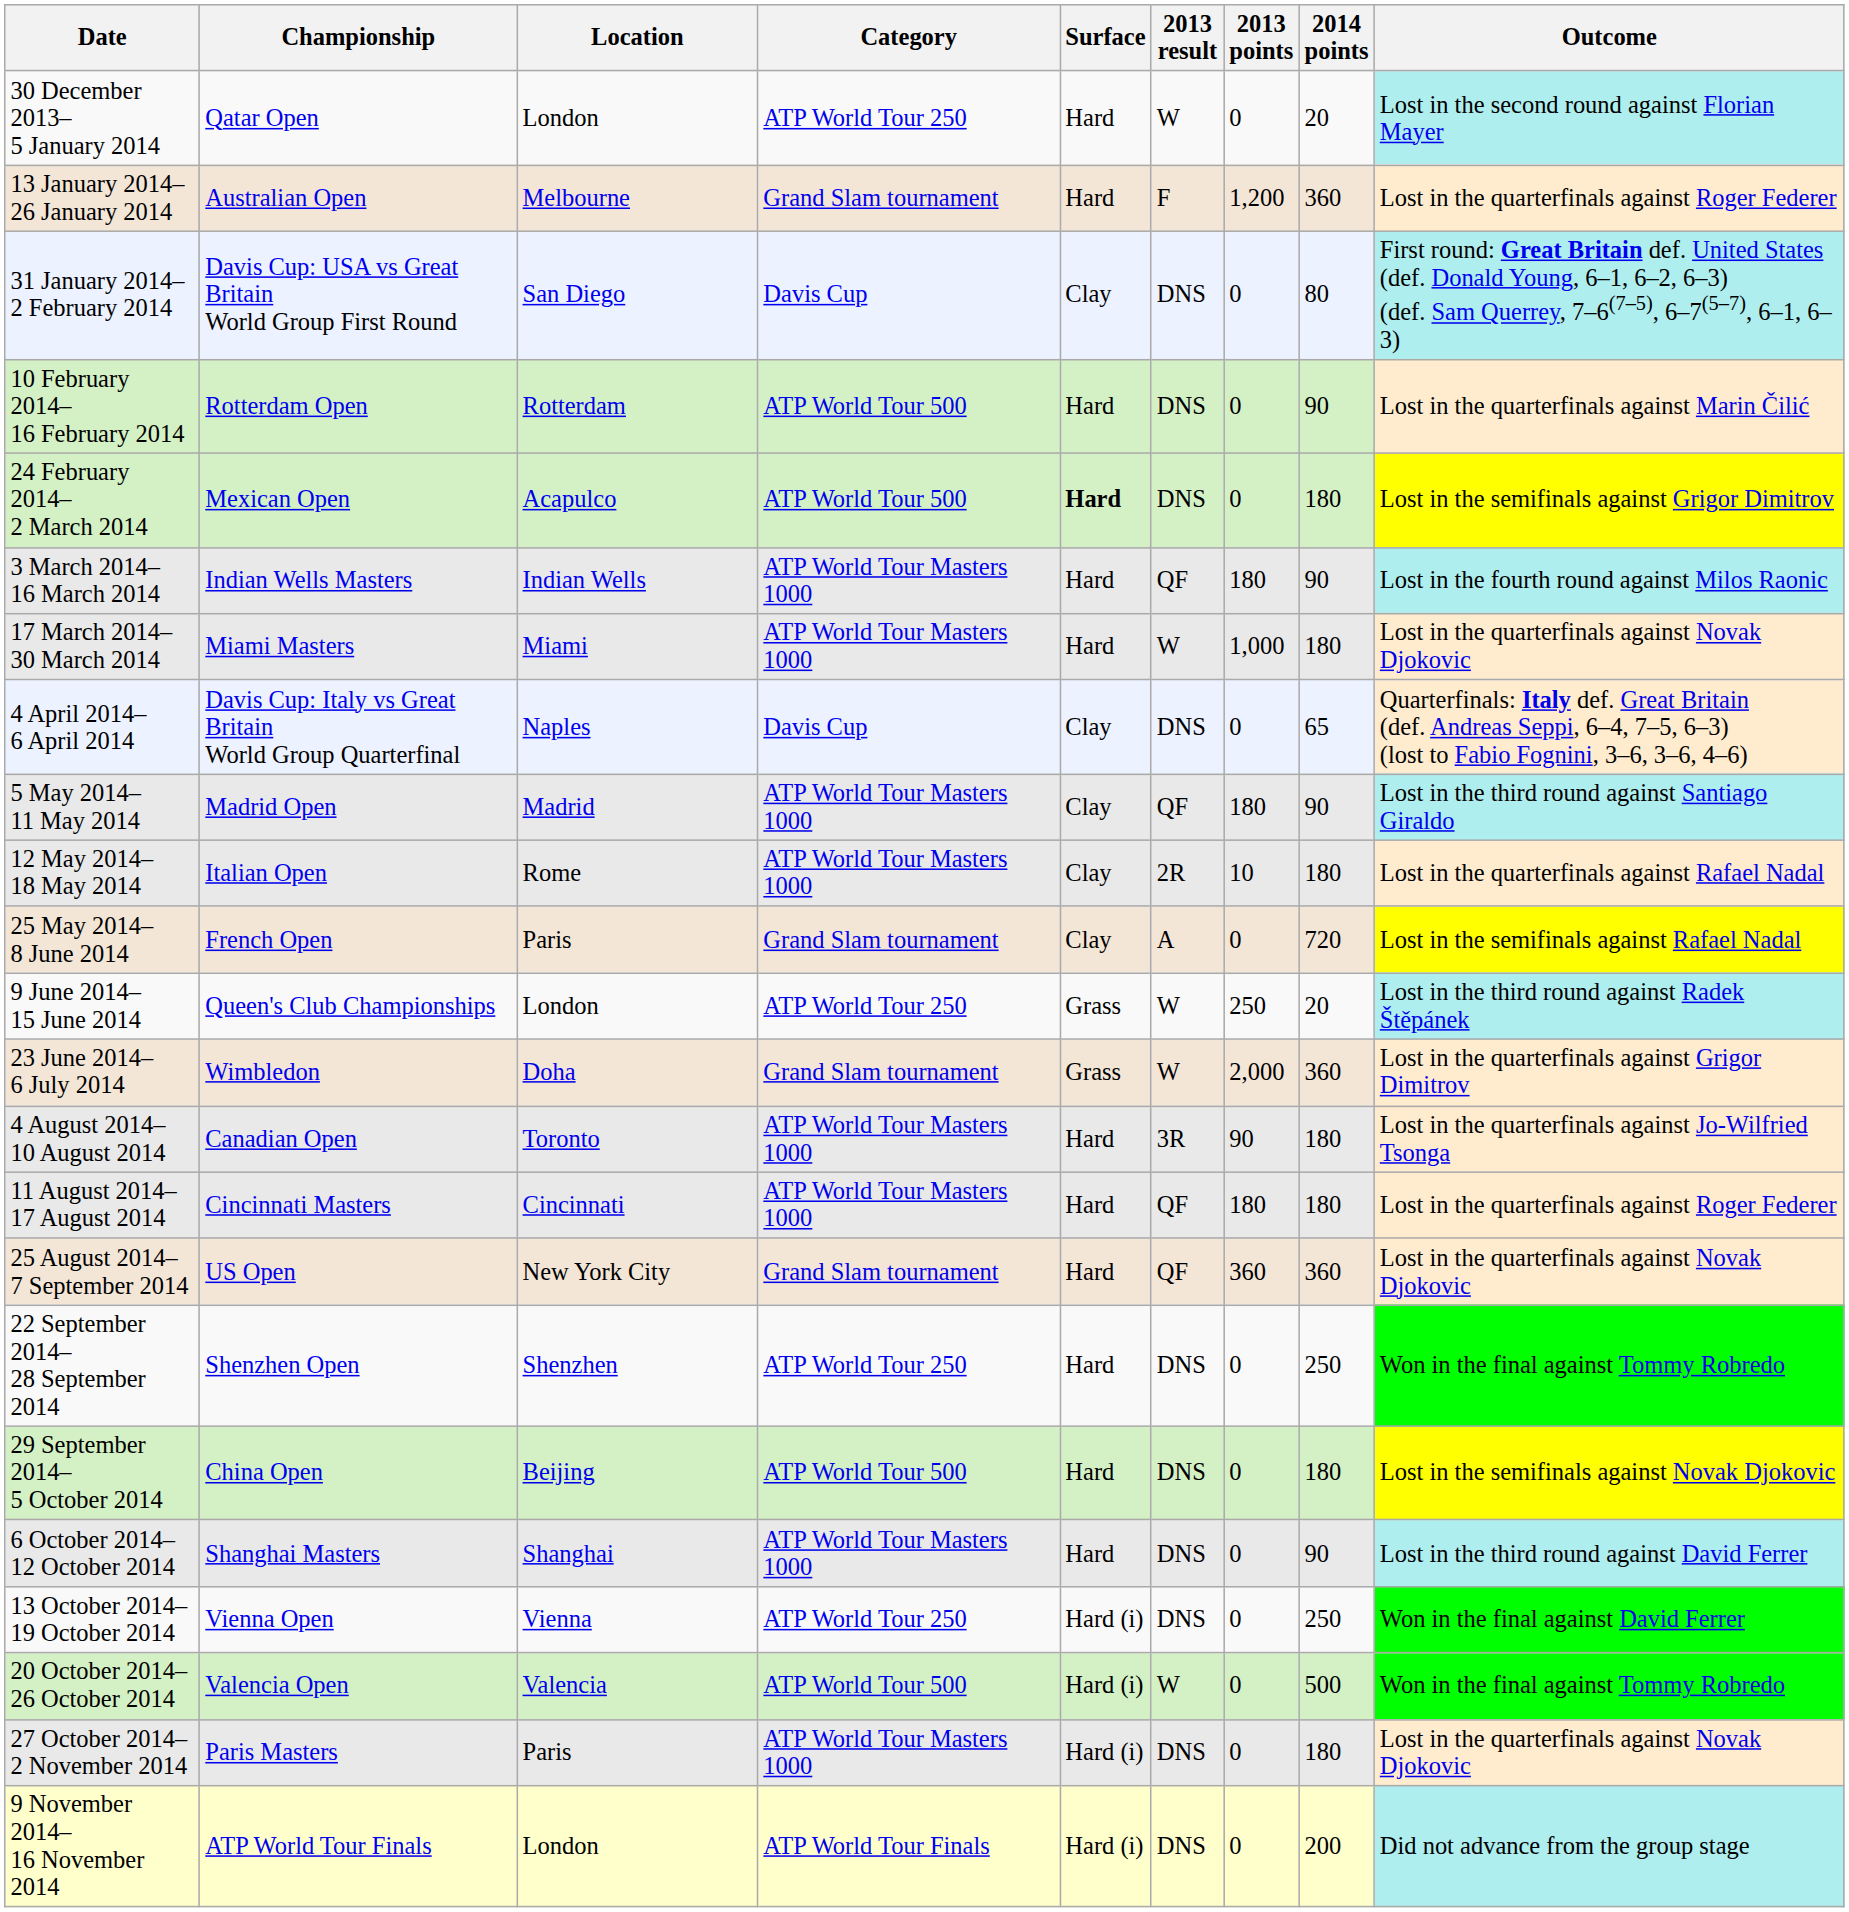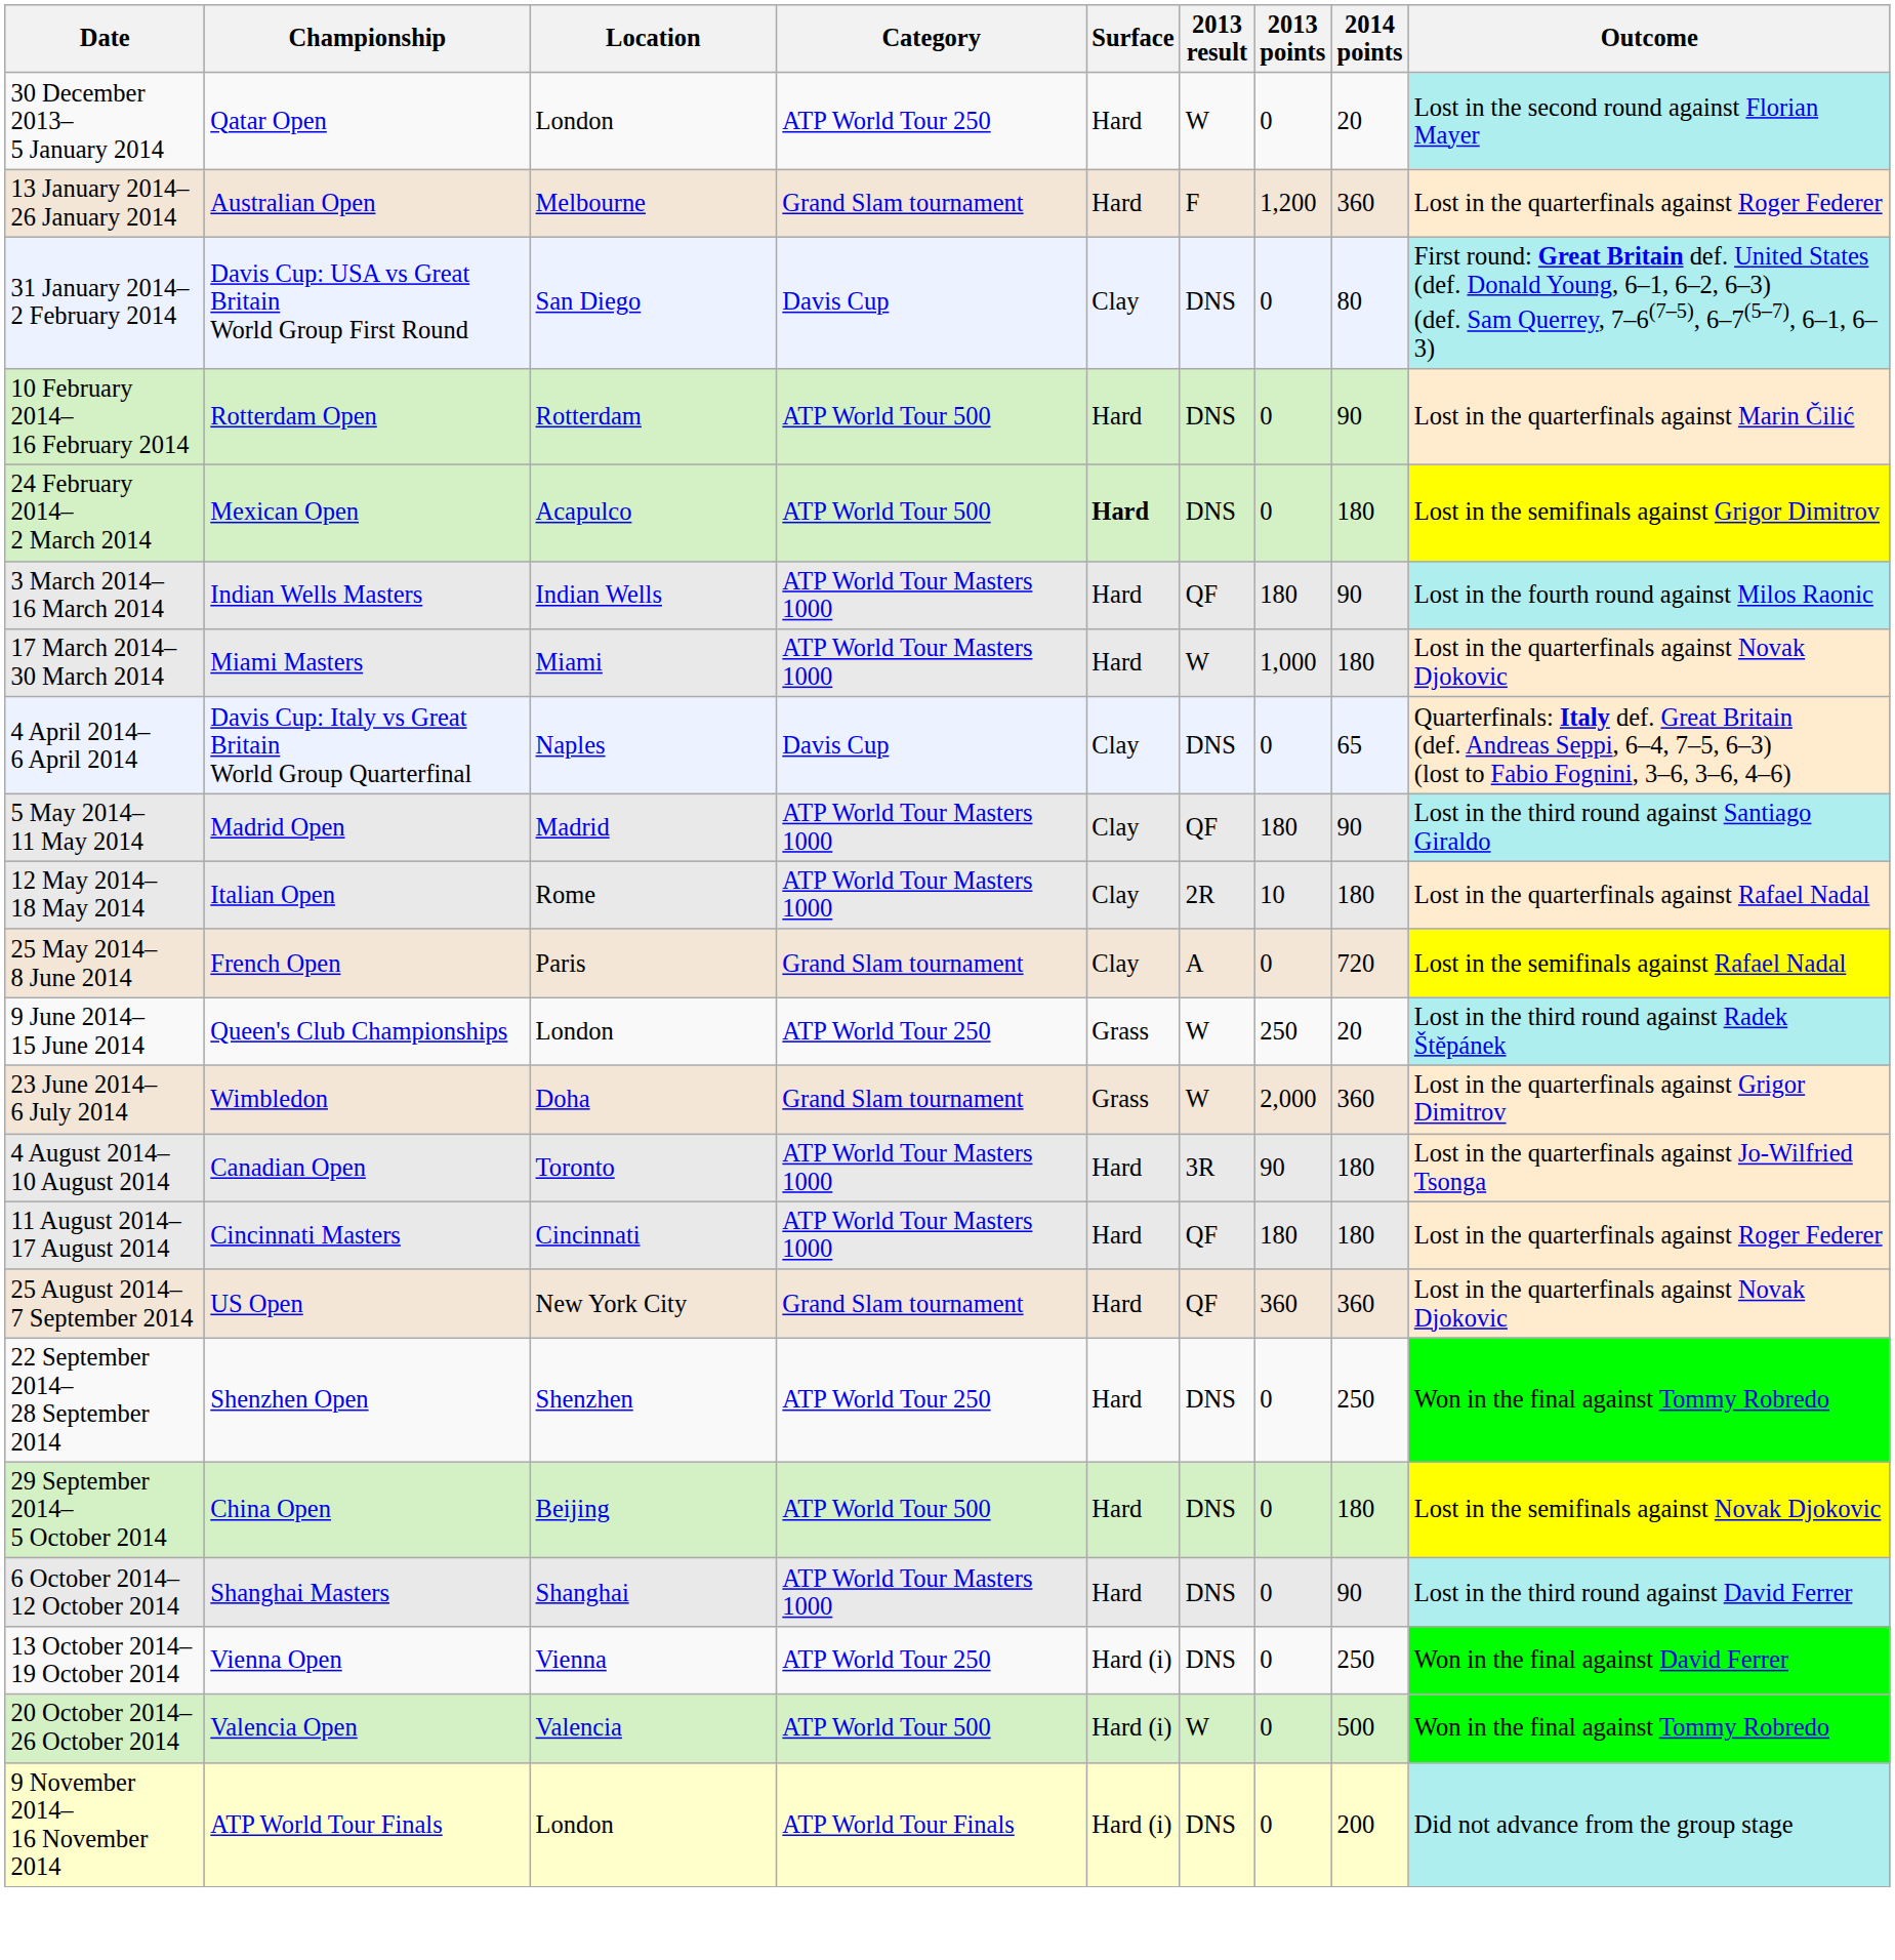- row: 27 October 2014– 2 November 2014 | Paris Masters | Paris | ATP World Tour Masters 1000 | Hard (i) | DNS | 0 | 180 | Lost in the quarterfinals against Novak Djokovic
